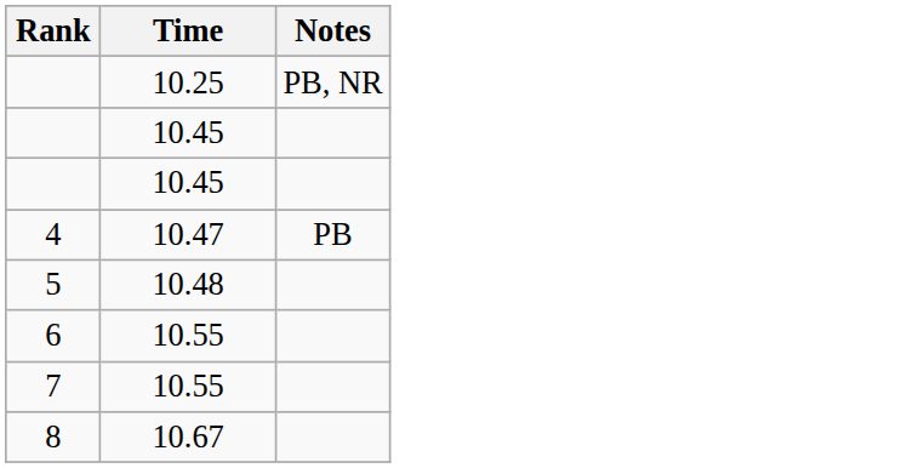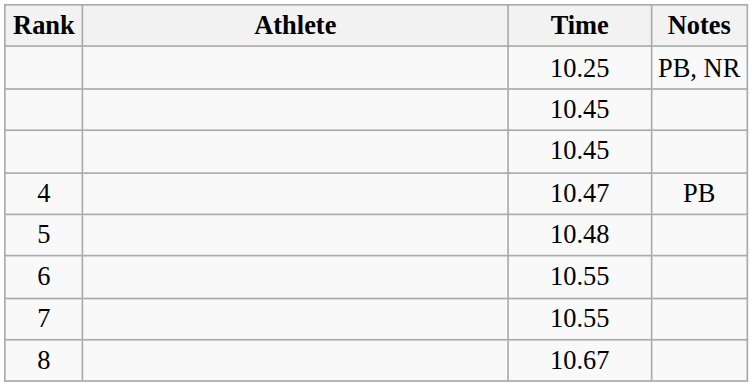+ column: Athlete
